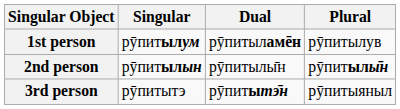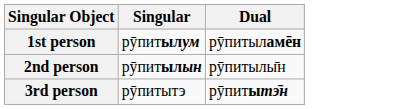- column: Plural | рӯпитылув | рӯпитылы̄н | рӯпитыяныл
